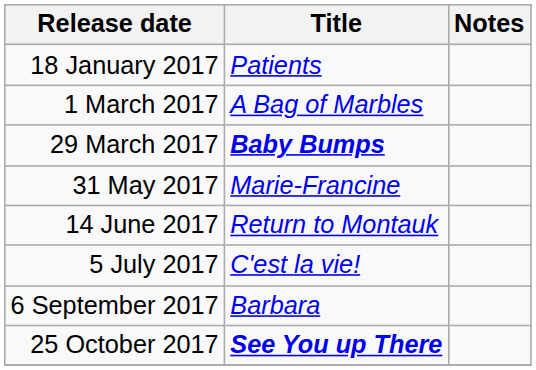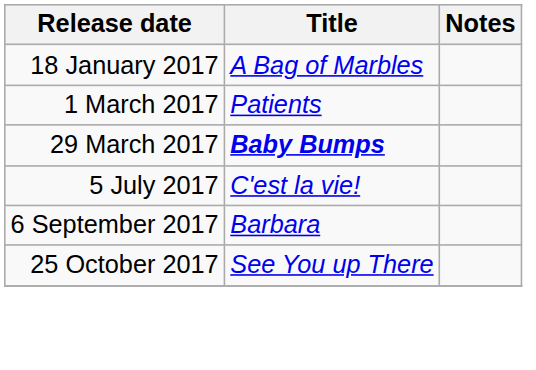18 January 2017 | Title: Patients -> A Bag of Marbles
1 March 2017 | Title: A Bag of Marbles -> Patients
- row: 31 May 2017 | Marie-Francine
- row: 14 June 2017 | Return to Montauk
25 October 2017 | Title: bold -> normal
